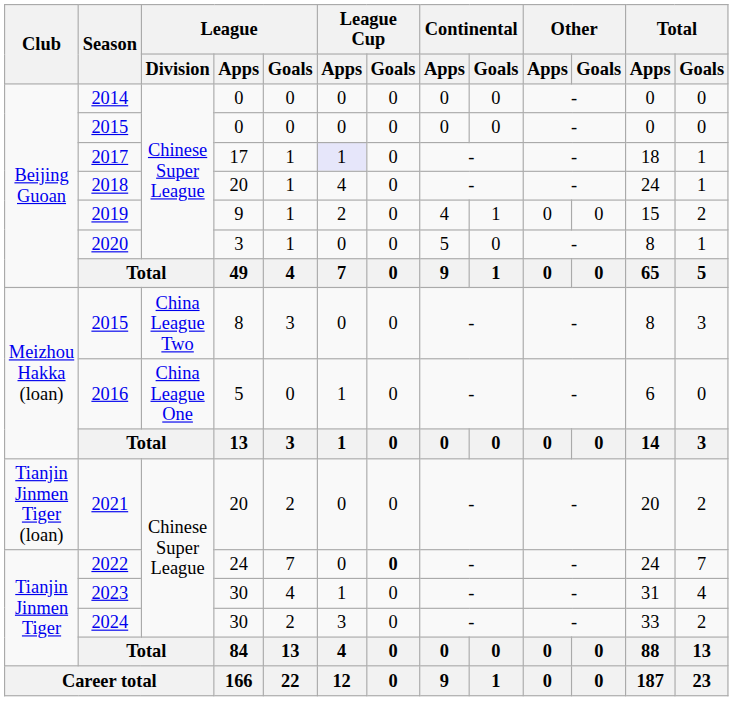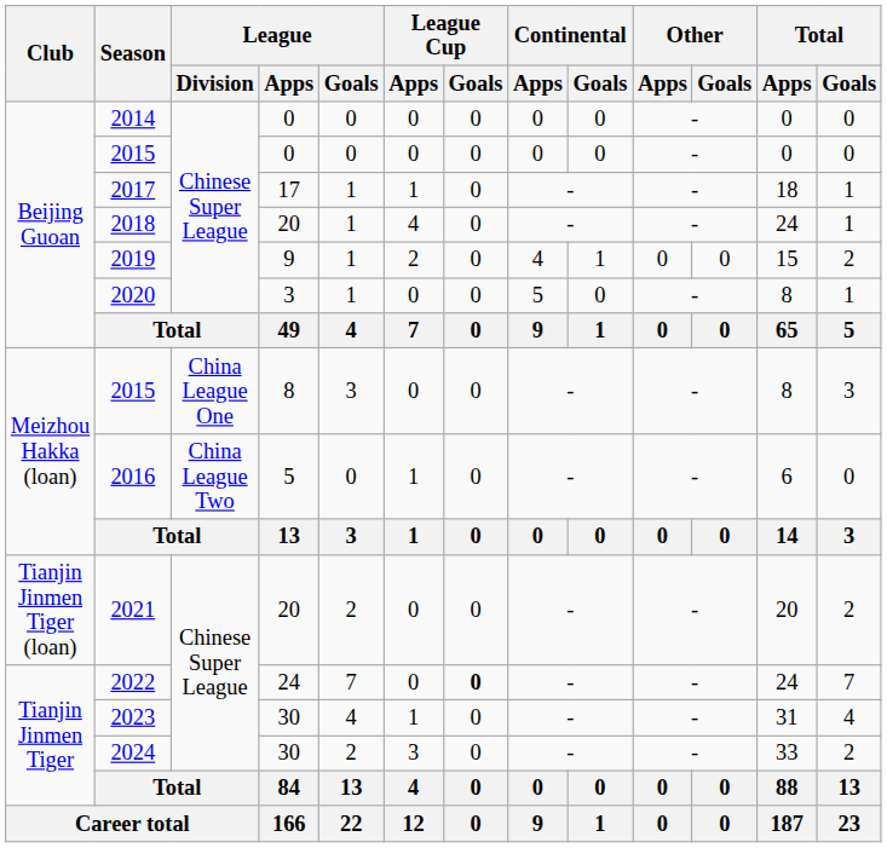2017 | League Cup / Apps: lavender background -> no background
2015 / 8 | League / Division: China League Two -> China League One
2016 | League / Division: China League One -> China League Two
